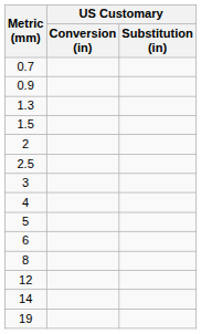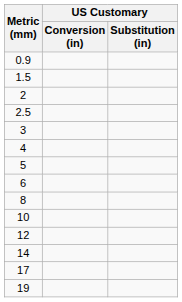- row: 0.7
- row: 1.3
+ row: 10
+ row: 17
